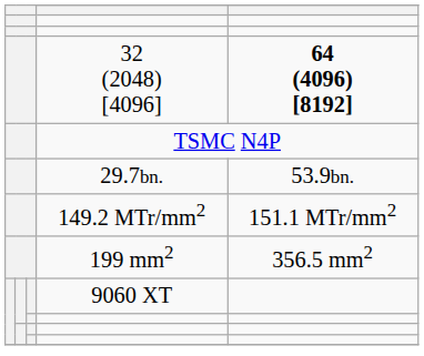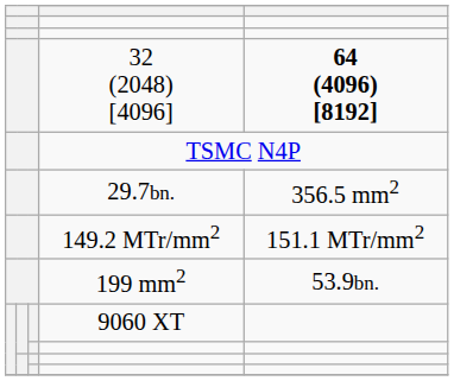29.7bn. | column 5: 53.9bn. -> 356.5 mm2
199 mm2 | column 5: 356.5 mm2 -> 53.9bn.
